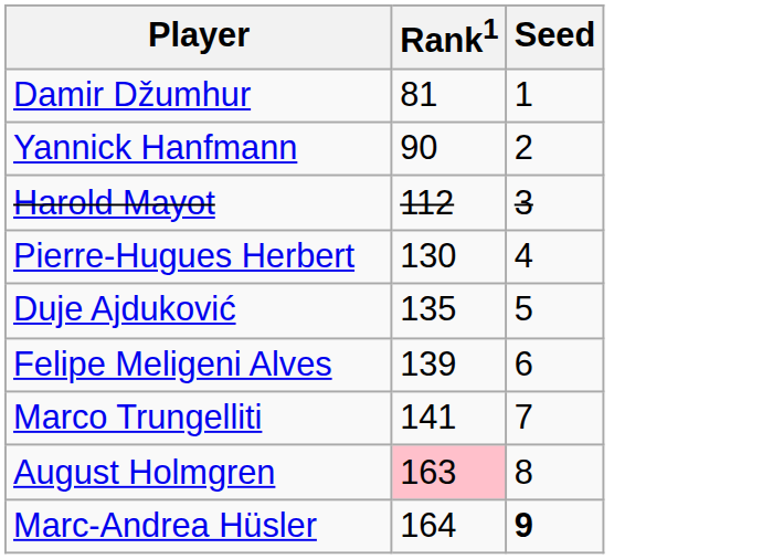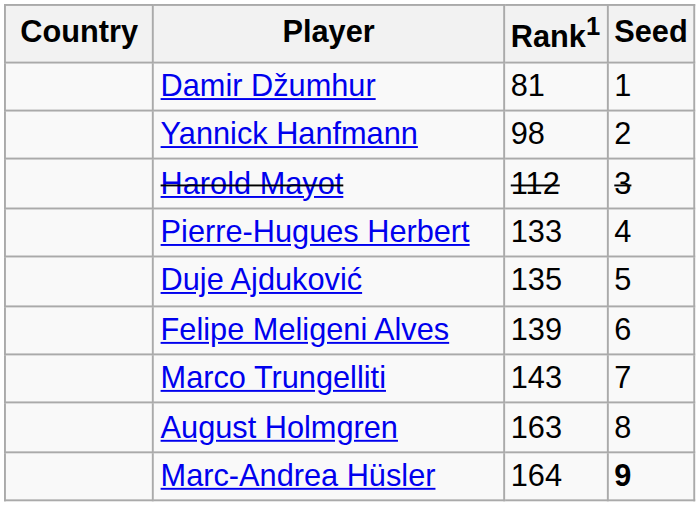+ column: Country
Yannick Hanfmann | Rank1: 90 -> 98
Pierre-Hugues Herbert | Rank1: 130 -> 133
Marco Trungelliti | Rank1: 141 -> 143
August Holmgren | Rank1: pink background -> no background
